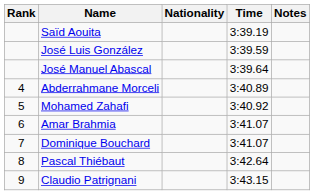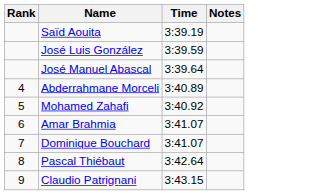- column: Nationality
